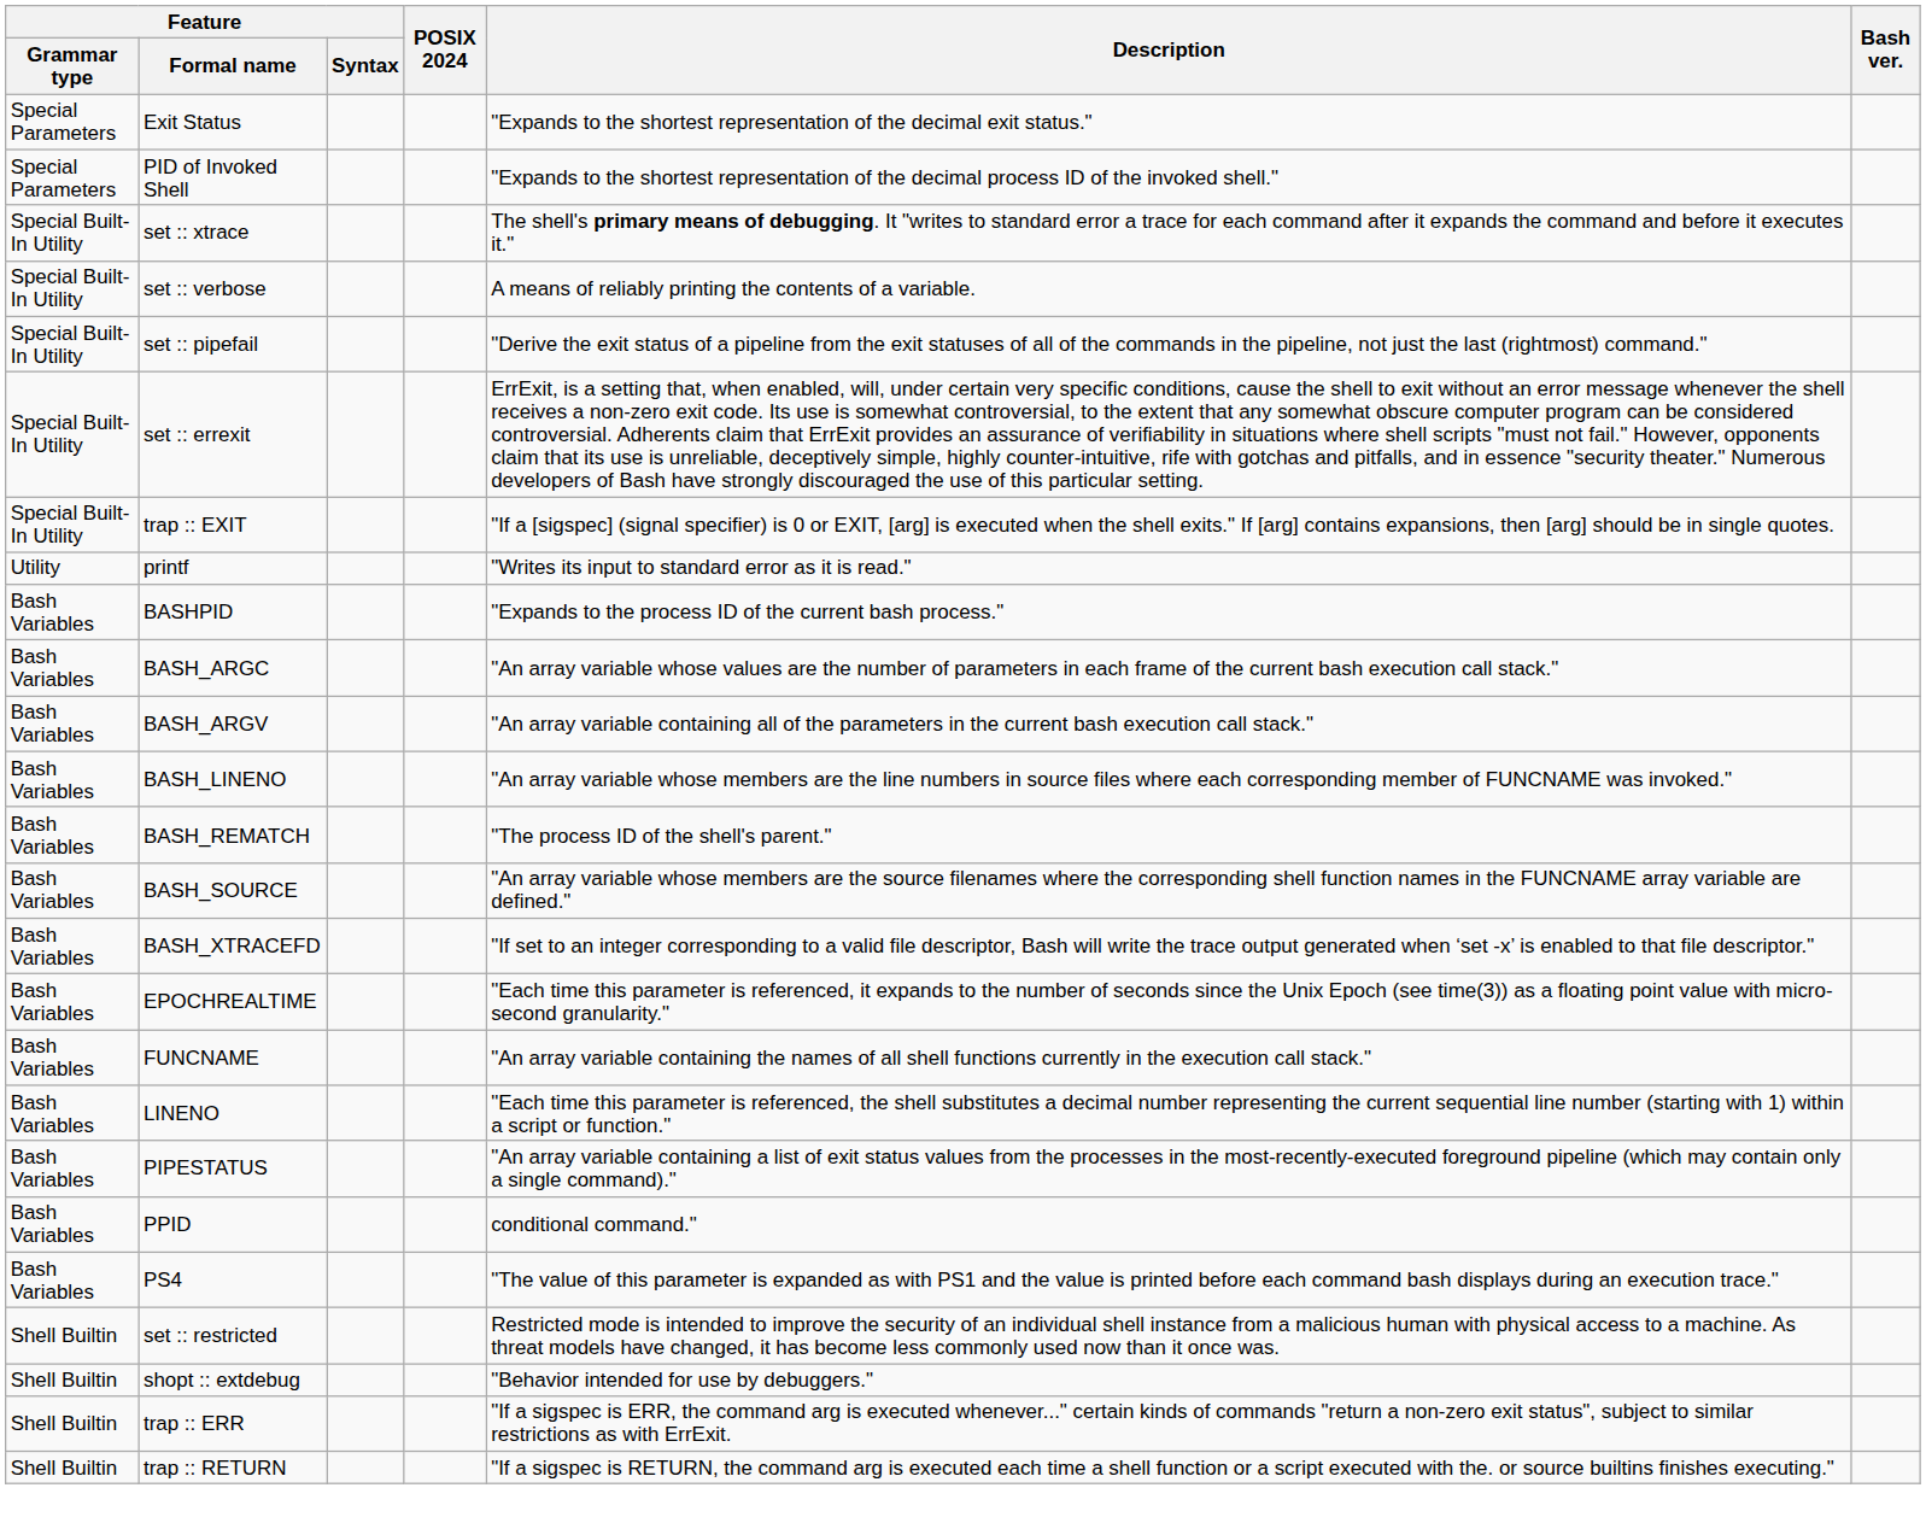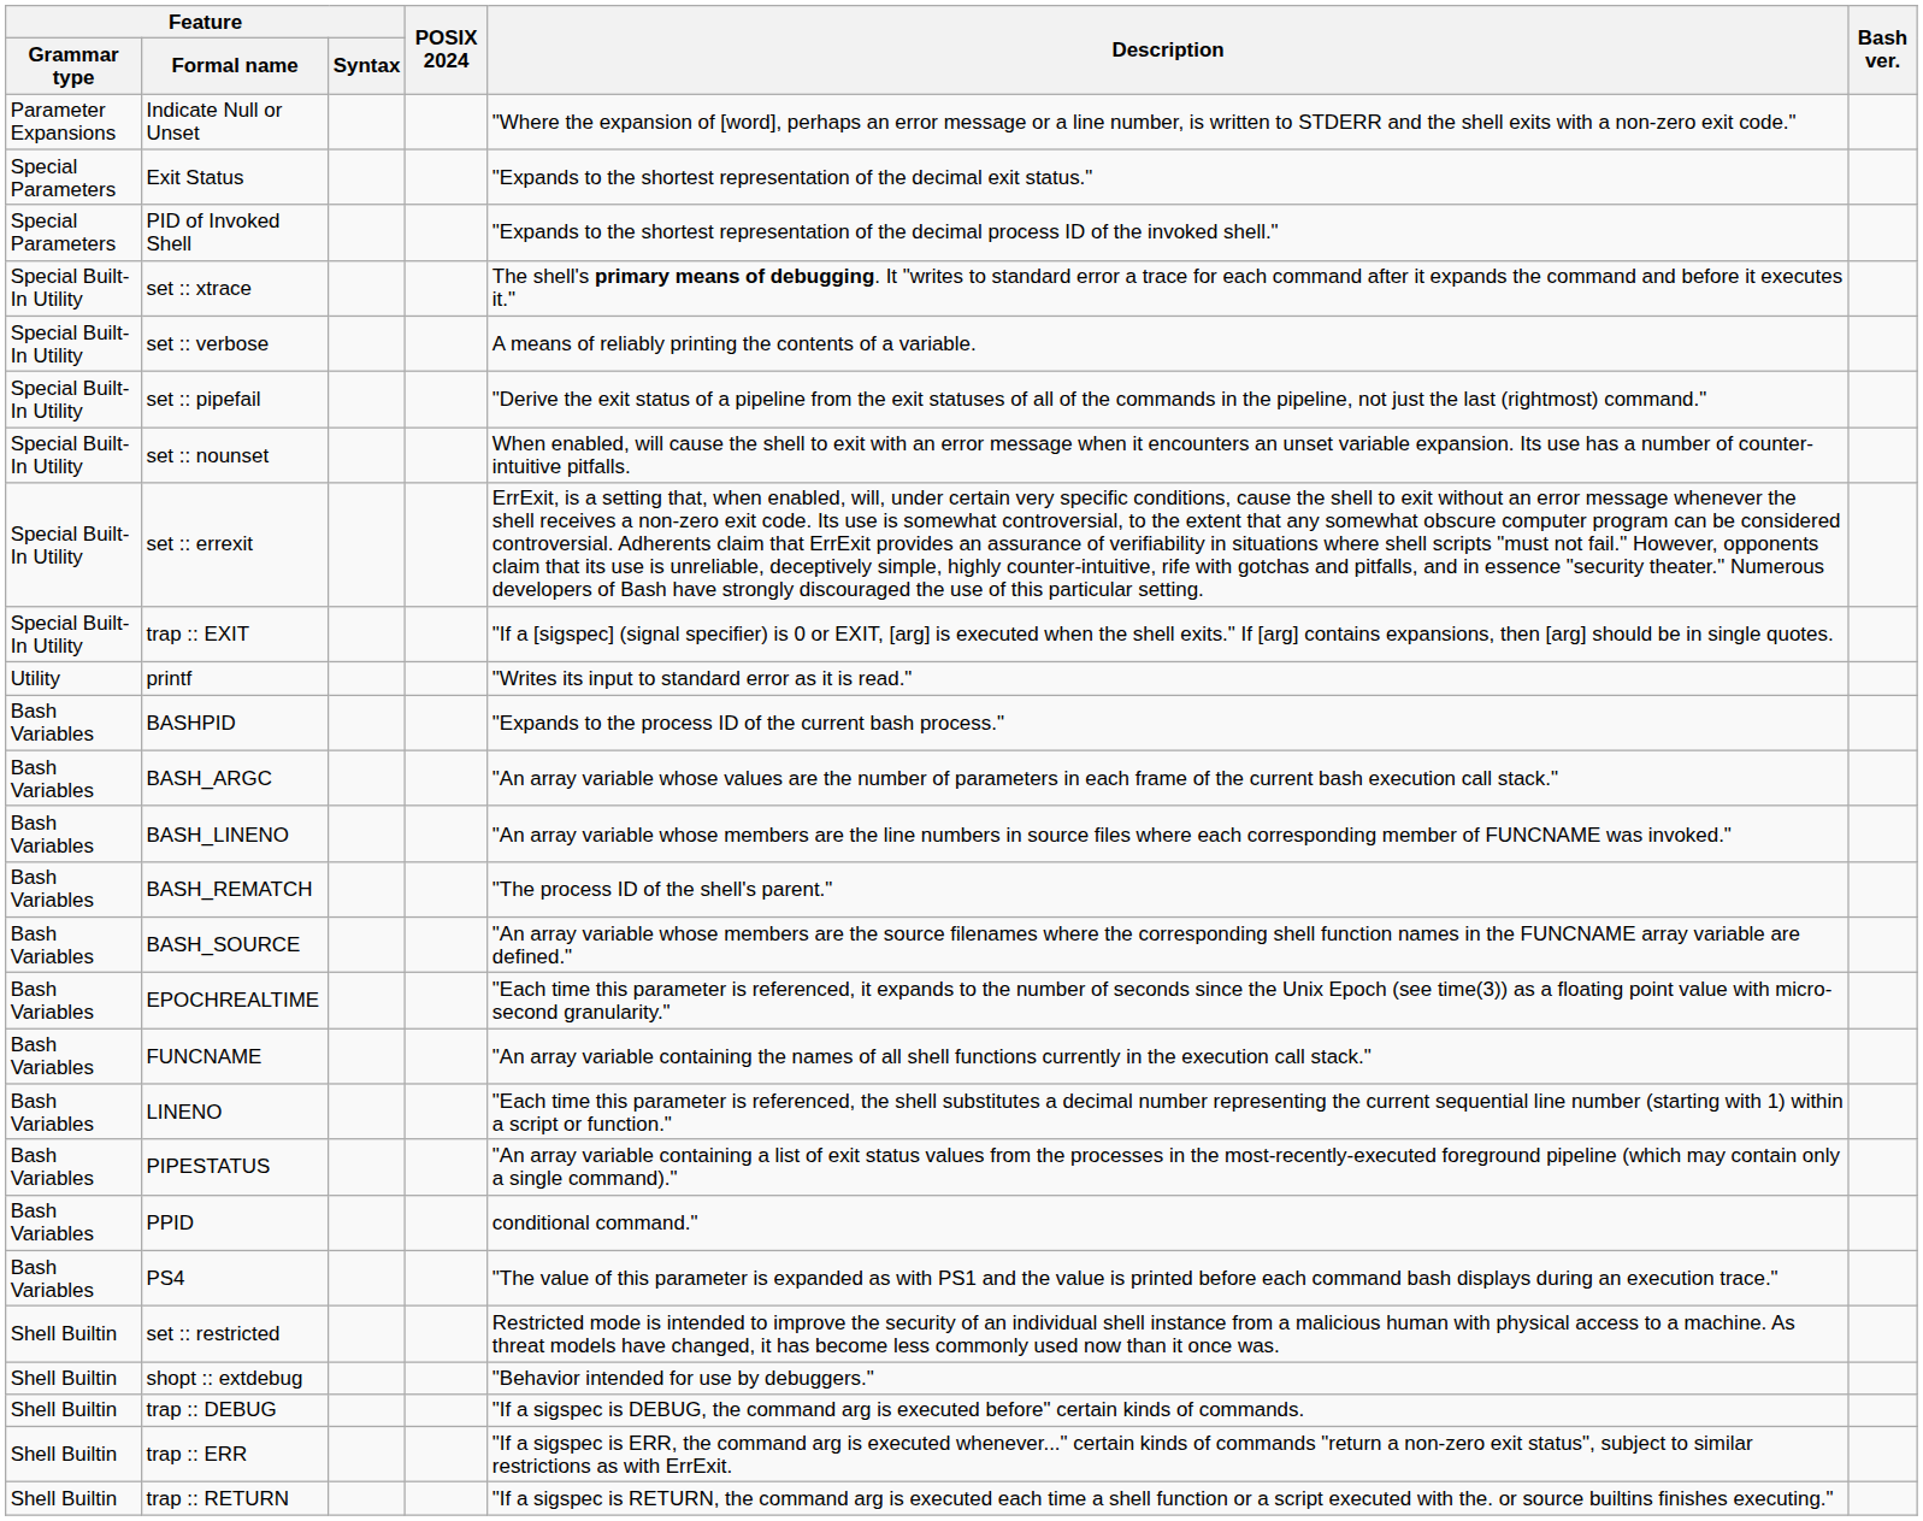+ row: Parameter Expansions | Indicate Null or Unset | "Where the expansion of [word], perhaps an error message or a line number, is written to STDERR and the shell exits with a non-zero exit code."
+ row: Special Built-In Utility | set :: nounset | When enabled, will cause the shell to exit with an error message when it encounters an unset variable expansion. Its use has a number of counter-intuitive pitfalls.
- row: Bash Variables | BASH_ARGV | "An array variable containing all of the parameters in the current bash execution call stack."
- row: Bash Variables | BASH_XTRACEFD | "If set to an integer corresponding to a valid file descriptor, Bash will write the trace output generated when ‘set -x’ is enabled to that file descriptor."
+ row: Shell Builtin | trap :: DEBUG | "If a sigspec is DEBUG, the command arg is executed before" certain kinds of commands.
